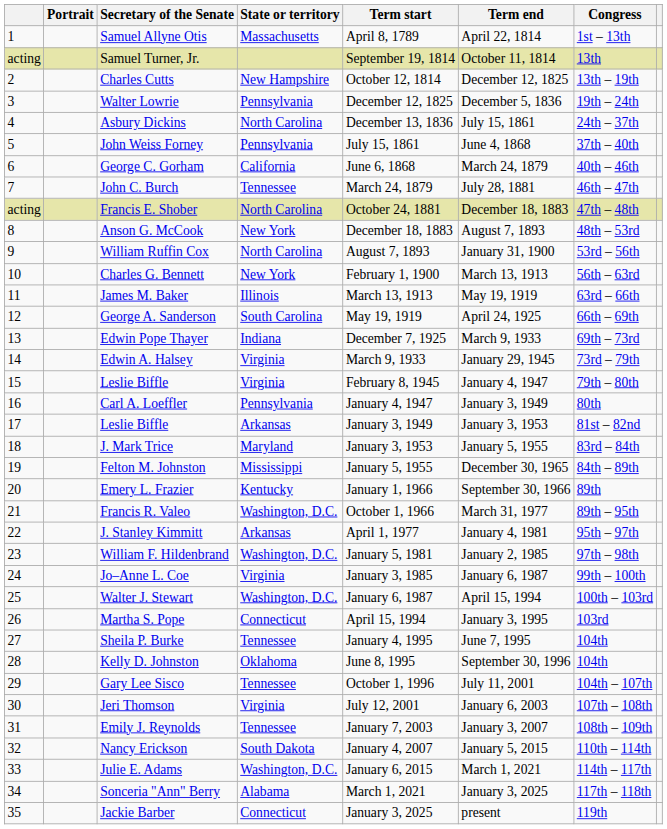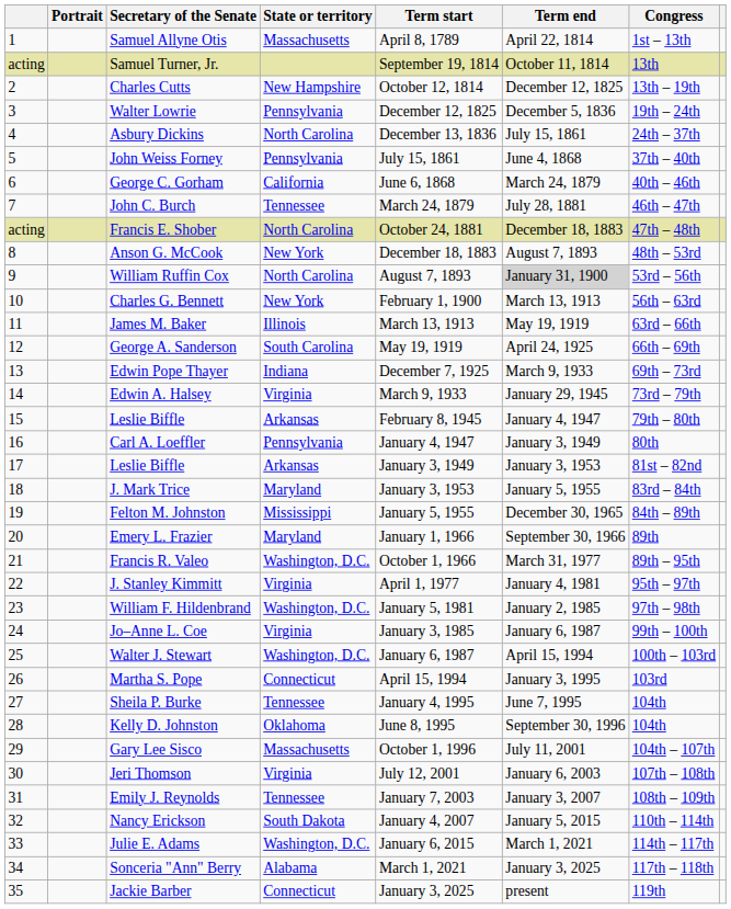William Ruffin Cox | Term end: no background -> lightgrey background
15 / Leslie Biffle | State or territory: Virginia -> Arkansas
Emery L. Frazier | State or territory: Kentucky -> Maryland
J. Stanley Kimmitt | State or territory: Arkansas -> Virginia
Gary Lee Sisco | State or territory: Tennessee -> Massachusetts
